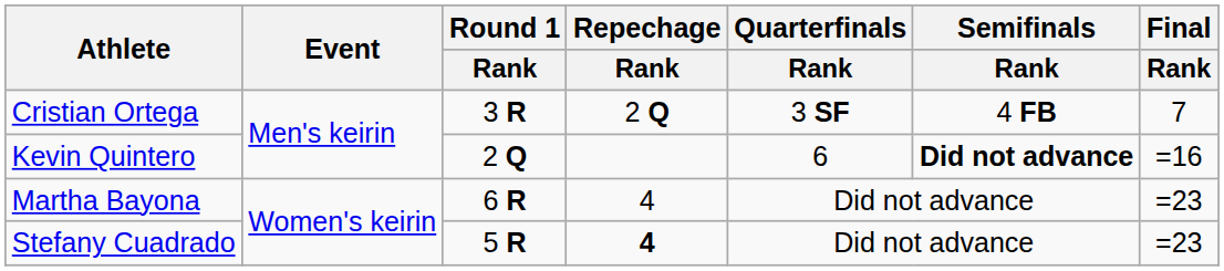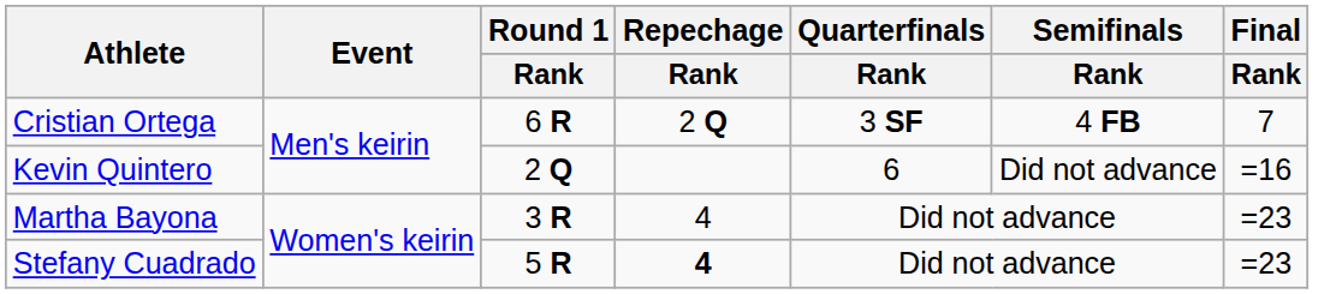Cristian Ortega | Round 1 / Rank: 3 R -> 6 R
Kevin Quintero | Semifinals / Rank: bold -> normal
Martha Bayona | Round 1 / Rank: 6 R -> 3 R
